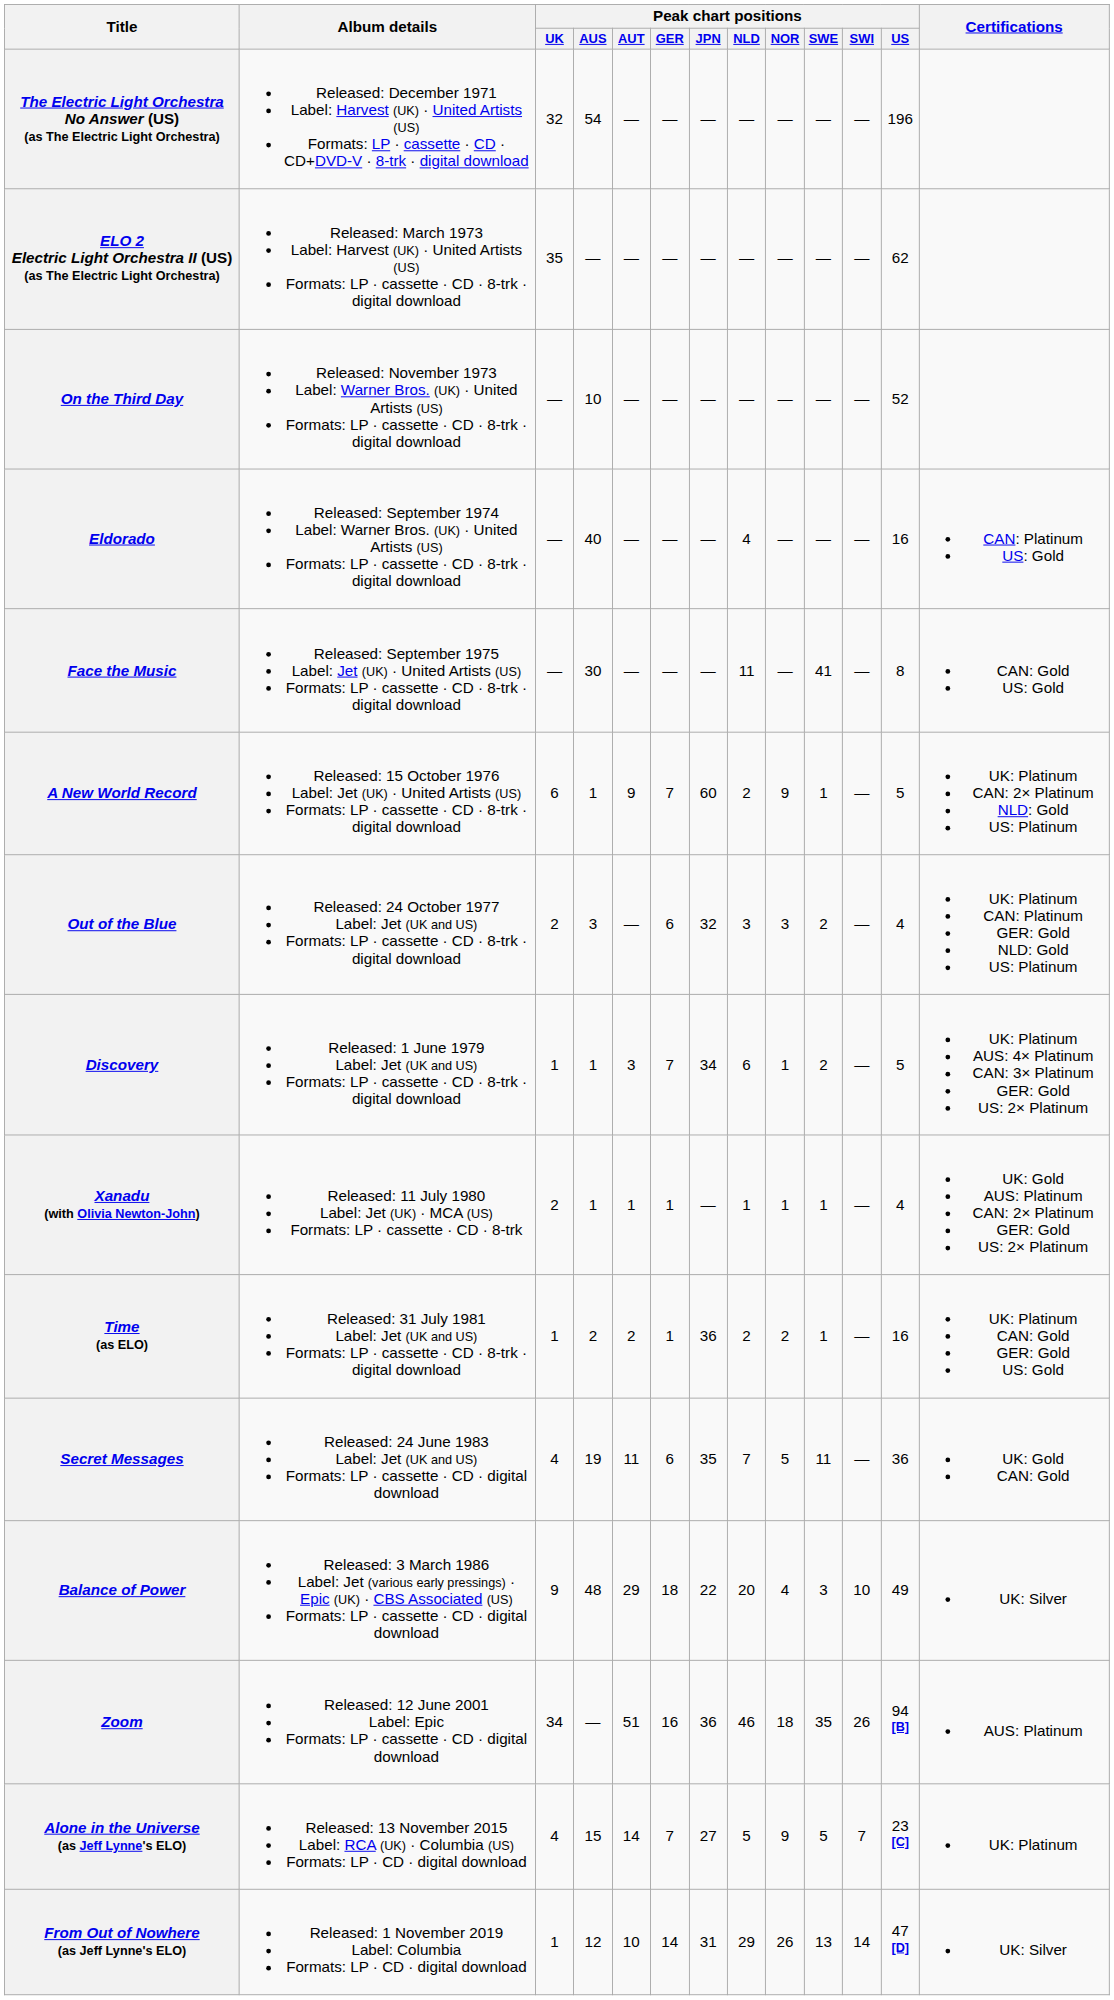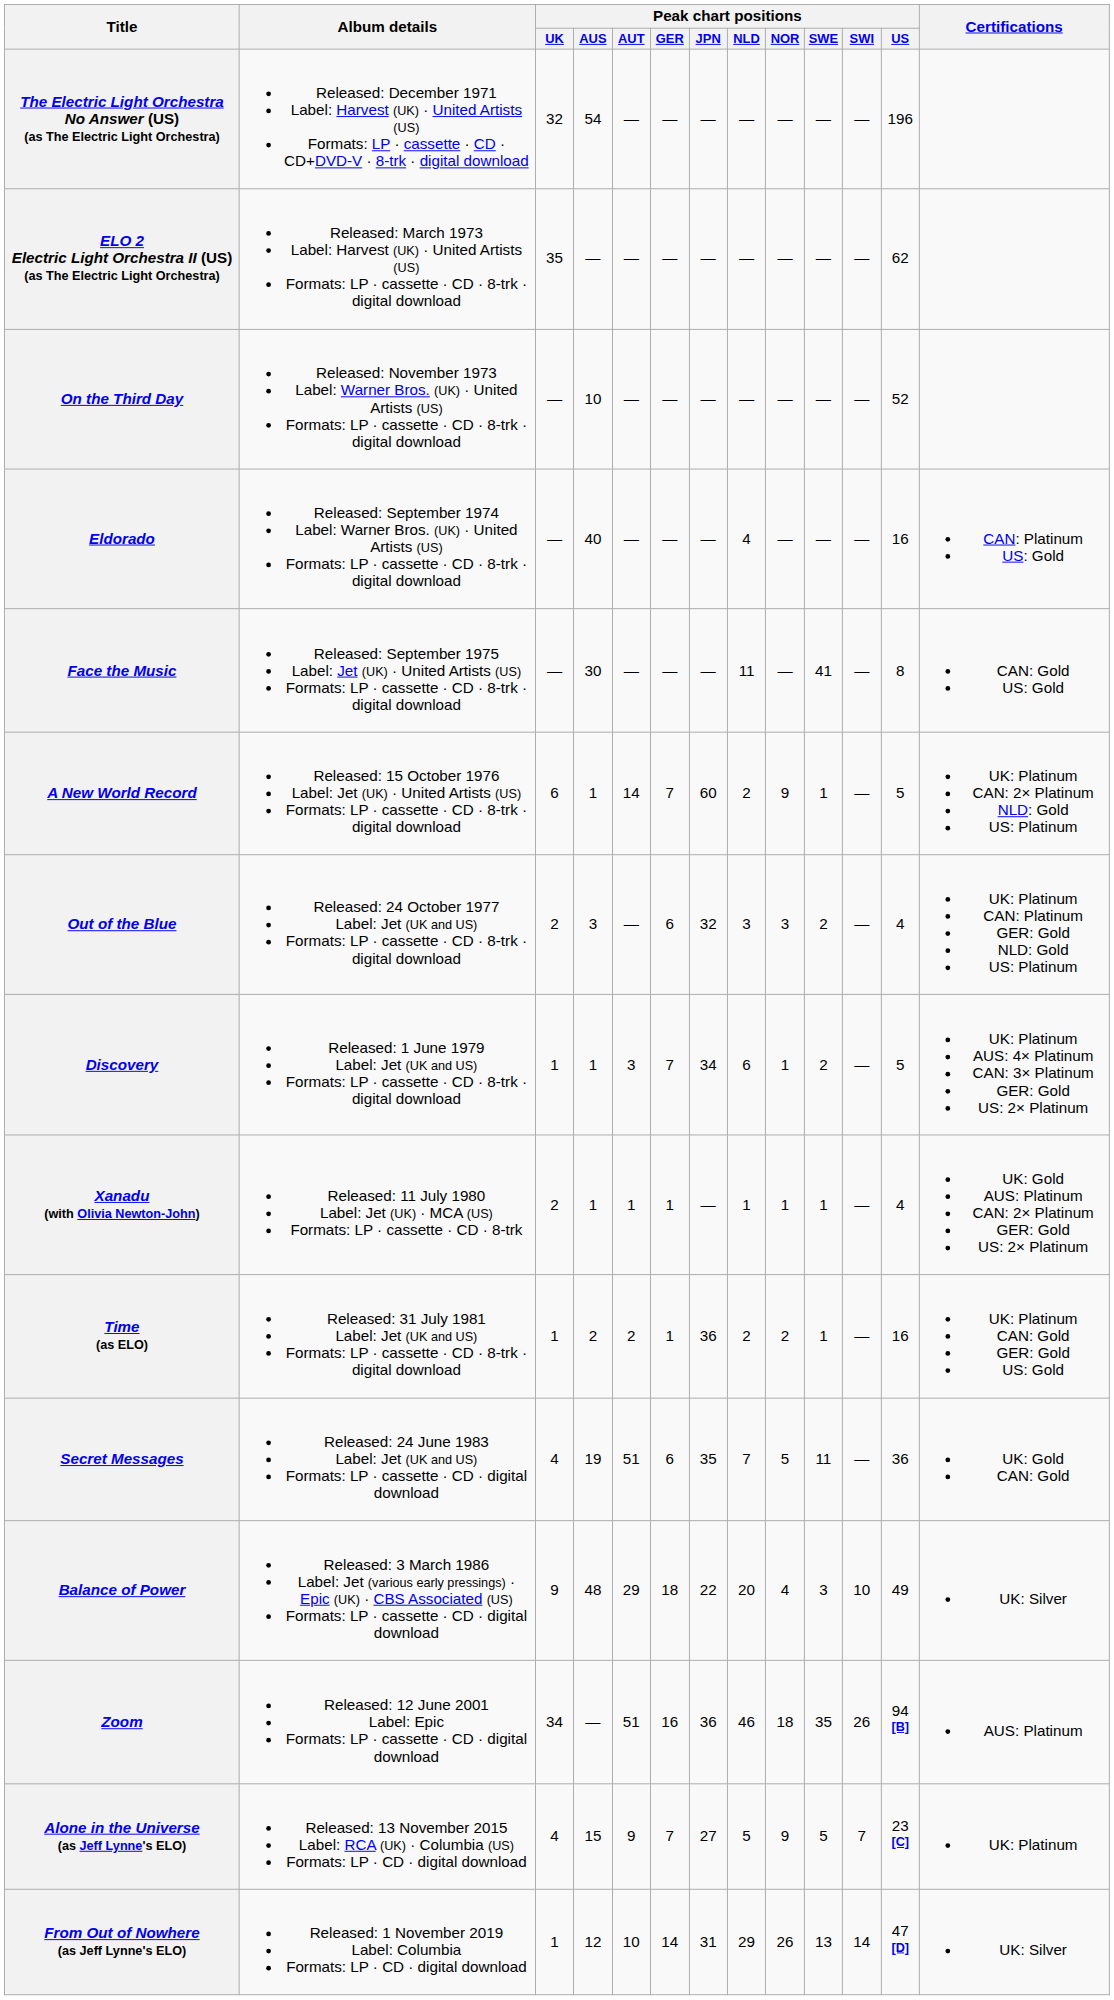A New World Record | Peak chart positions / AUT: 9 -> 14
Secret Messages | Peak chart positions / AUT: 11 -> 51
Alone in the Universe (as Jeff Lynne's ELO) | Peak chart positions / AUT: 14 -> 9
